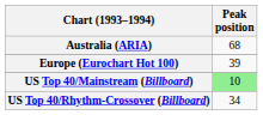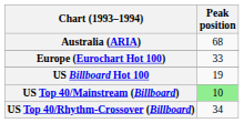Europe (Eurochart Hot 100) | Peak position: 39 -> 33
+ row: US Billboard Hot 100 | 19
